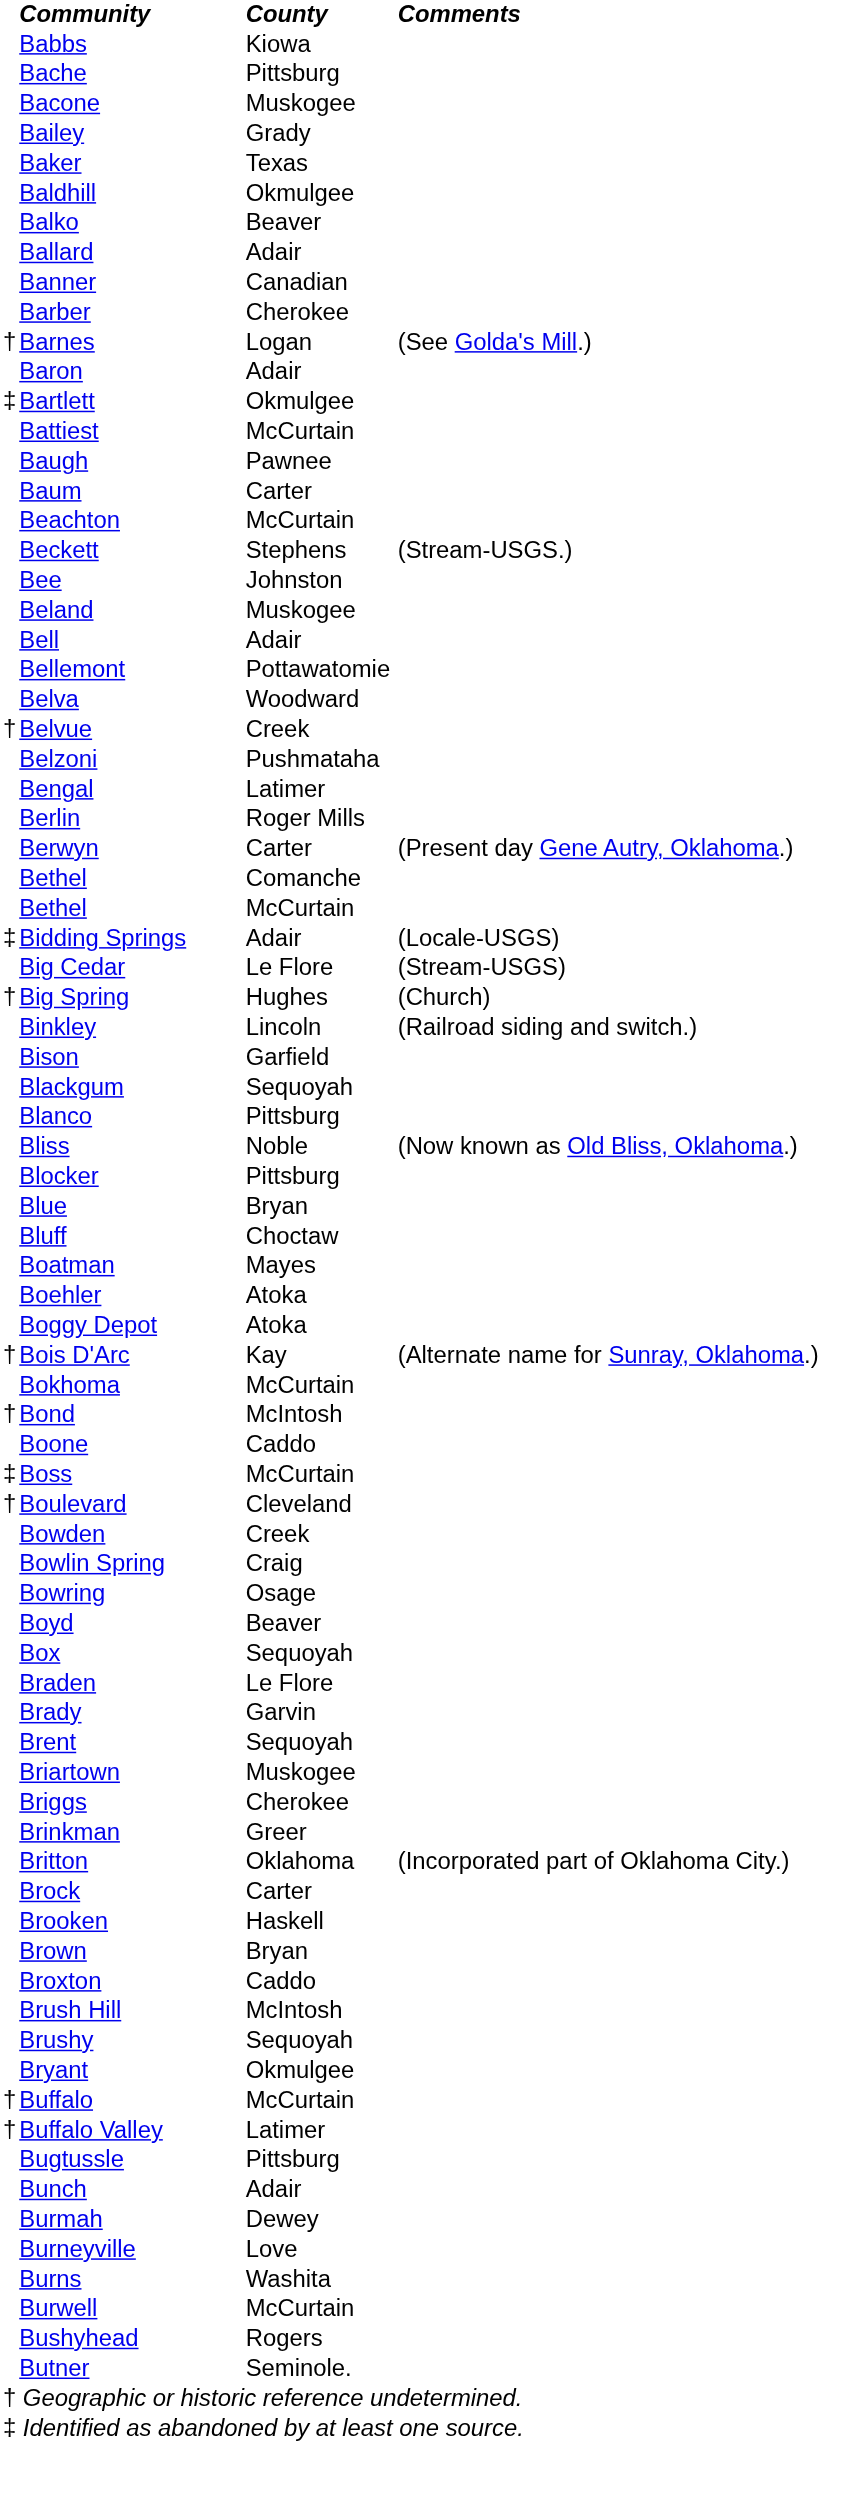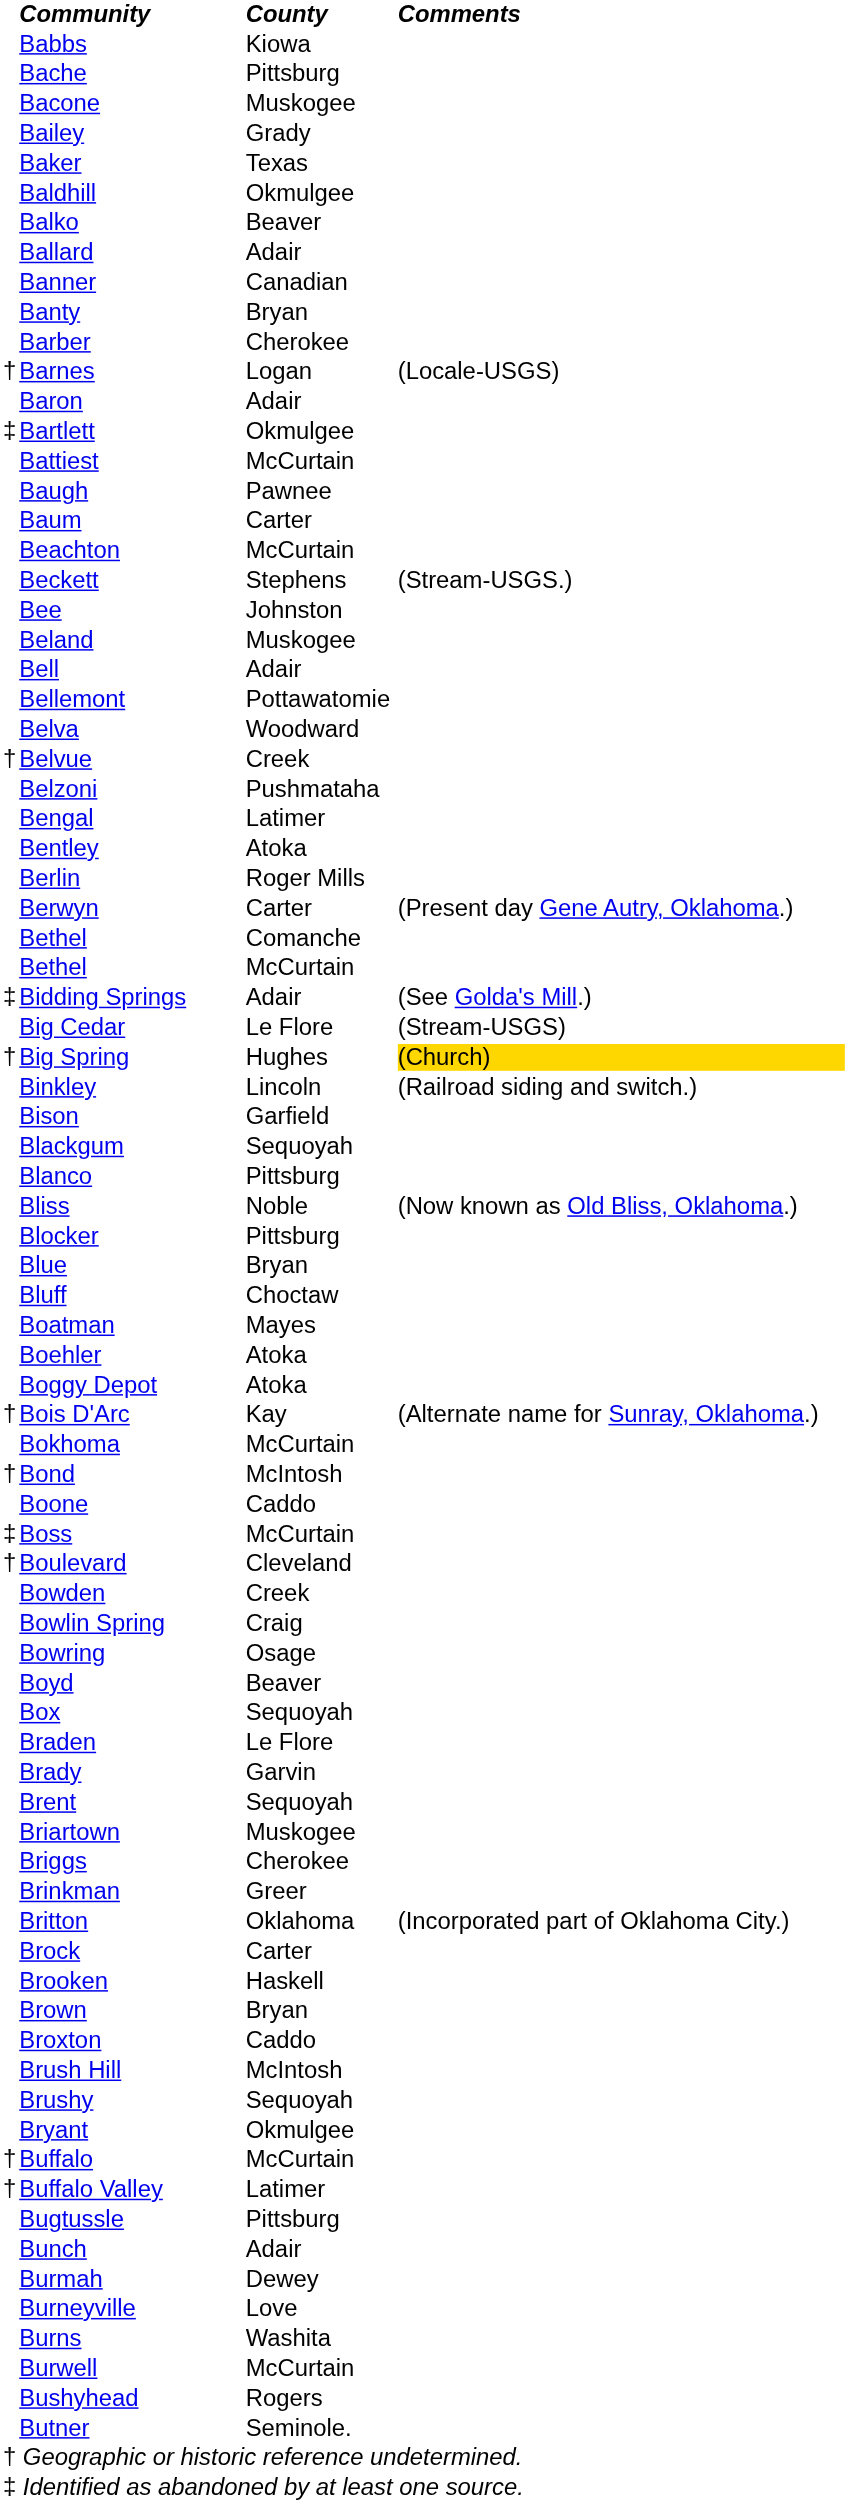+ row: Banty | Bryan
Barnes | Comments: (See Golda's Mill.) -> (Locale-USGS)
+ row: Bentley | Atoka
Bidding Springs | Comments: (Locale-USGS) -> (See Golda's Mill.)
Big Spring | Comments: no background -> gold background
